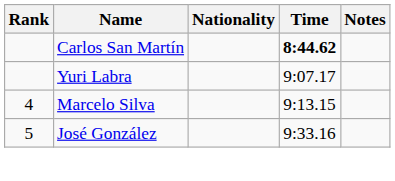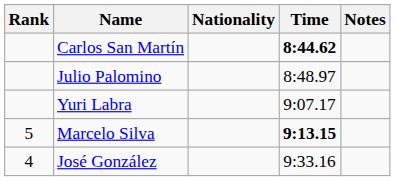+ row: Julio Palomino | 8:48.97
Marcelo Silva | Rank: 4 -> 5
Marcelo Silva | Time: normal -> bold
José González | Rank: 5 -> 4
